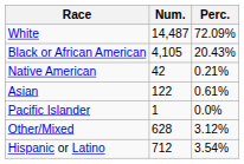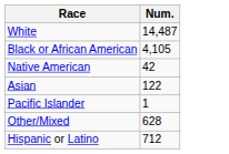- column: Perc. | 72.09% | 20.43% | 0.21% | 0.61% | 0.0% | 3.12% | 3.54%
